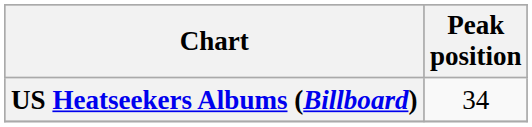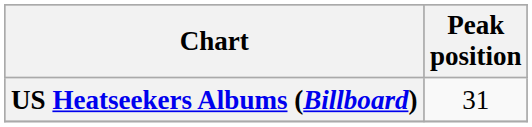US Heatseekers Albums (Billboard) | Peak position: 34 -> 31
